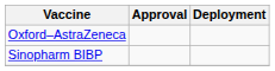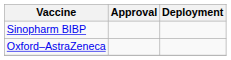rows swapped: Sinopharm BIBP <-> Oxford–AstraZeneca
